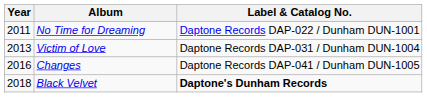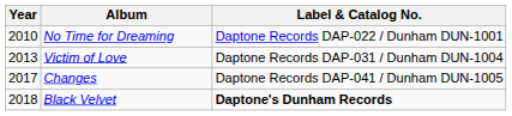No Time for Dreaming | Year: 2011 -> 2010
Changes | Year: 2016 -> 2017
